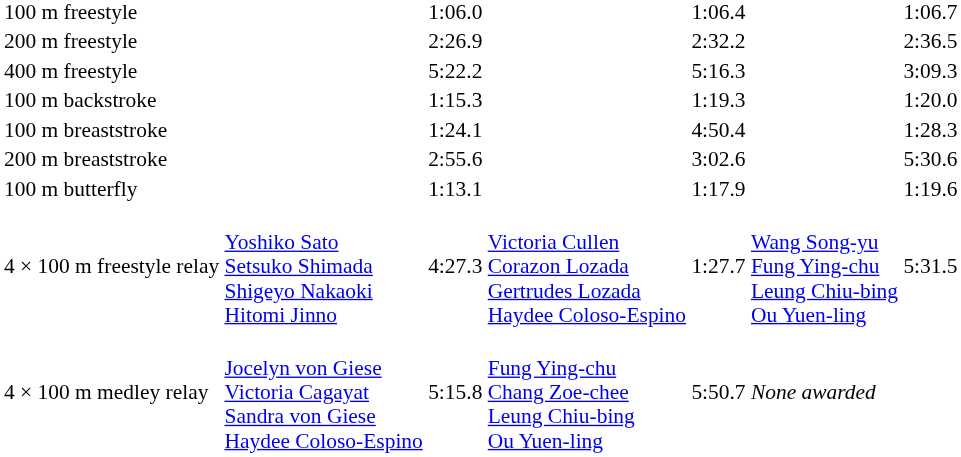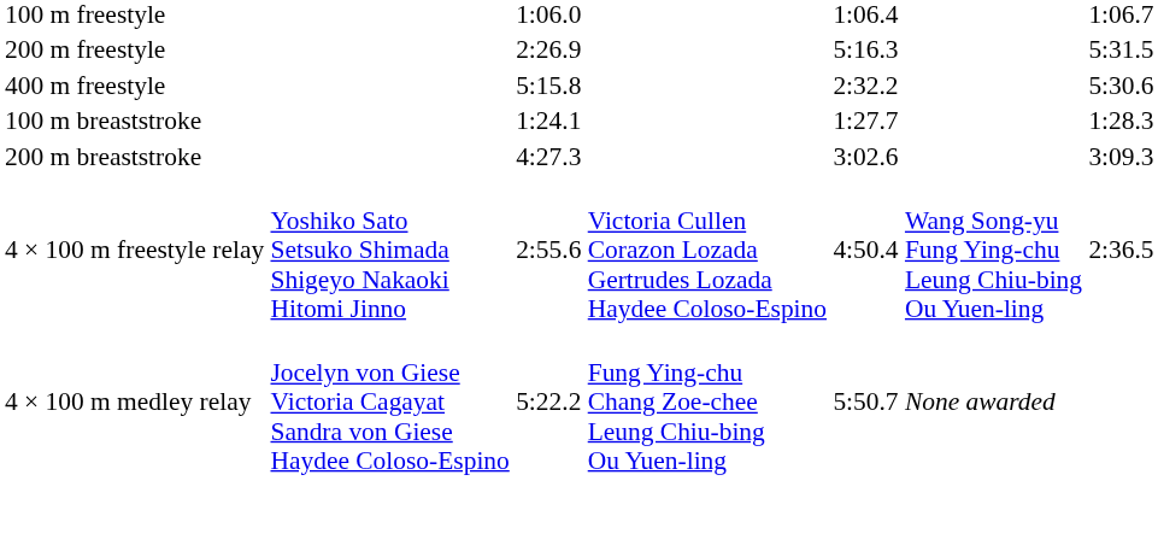200 m freestyle | column 5: 2:32.2 -> 5:16.3
200 m freestyle | column 7: 2:36.5 -> 5:31.5
400 m freestyle | column 3: 5:22.2 -> 5:15.8
400 m freestyle | column 5: 5:16.3 -> 2:32.2
400 m freestyle | column 7: 3:09.3 -> 5:30.6
- row: 100 m backstroke | 1:15.3 | 1:19.3 | 1:20.0
100 m breaststroke | column 5: 4:50.4 -> 1:27.7
200 m breaststroke | column 3: 2:55.6 -> 4:27.3
200 m breaststroke | column 7: 5:30.6 -> 3:09.3
- row: 100 m butterfly | 1:13.1 | 1:17.9 | 1:19.6
4 × 100 m freestyle relay | column 3: 4:27.3 -> 2:55.6
4 × 100 m freestyle relay | column 5: 1:27.7 -> 4:50.4
4 × 100 m freestyle relay | column 7: 5:31.5 -> 2:36.5
4 × 100 m medley relay | column 3: 5:15.8 -> 5:22.2
